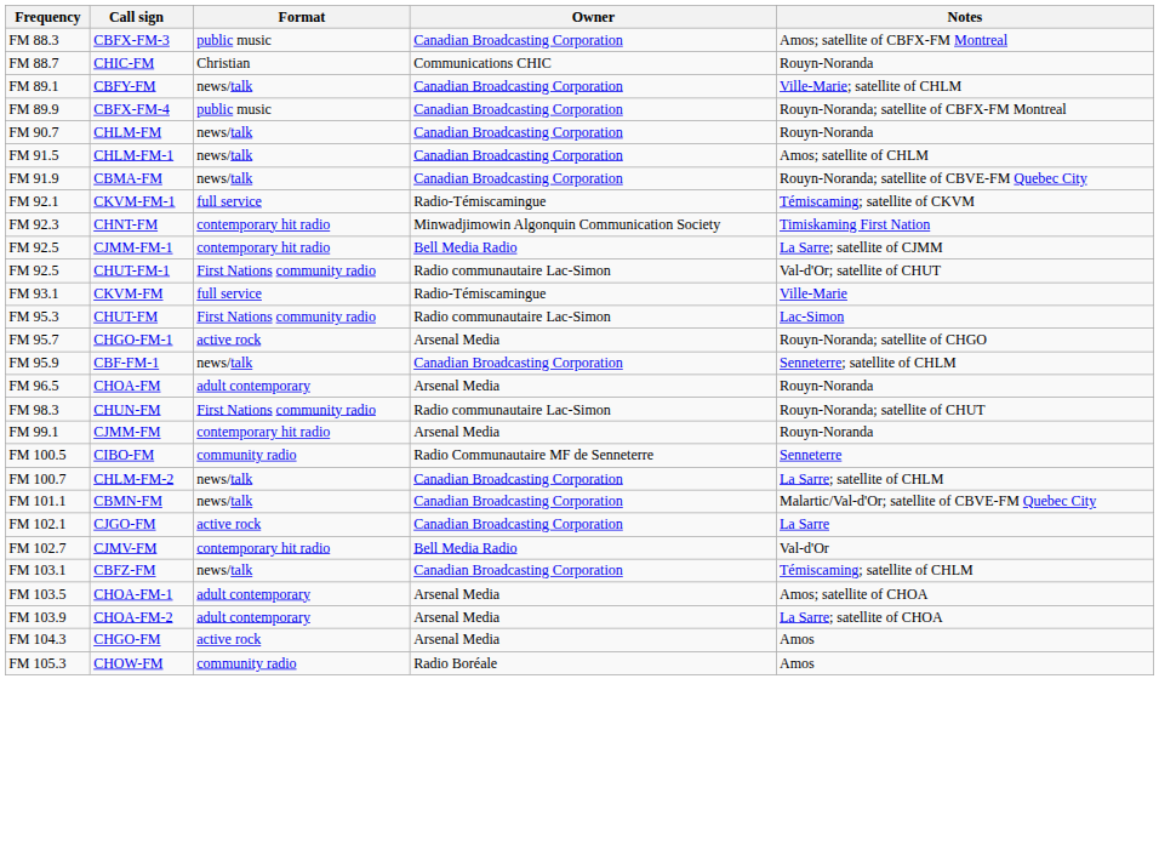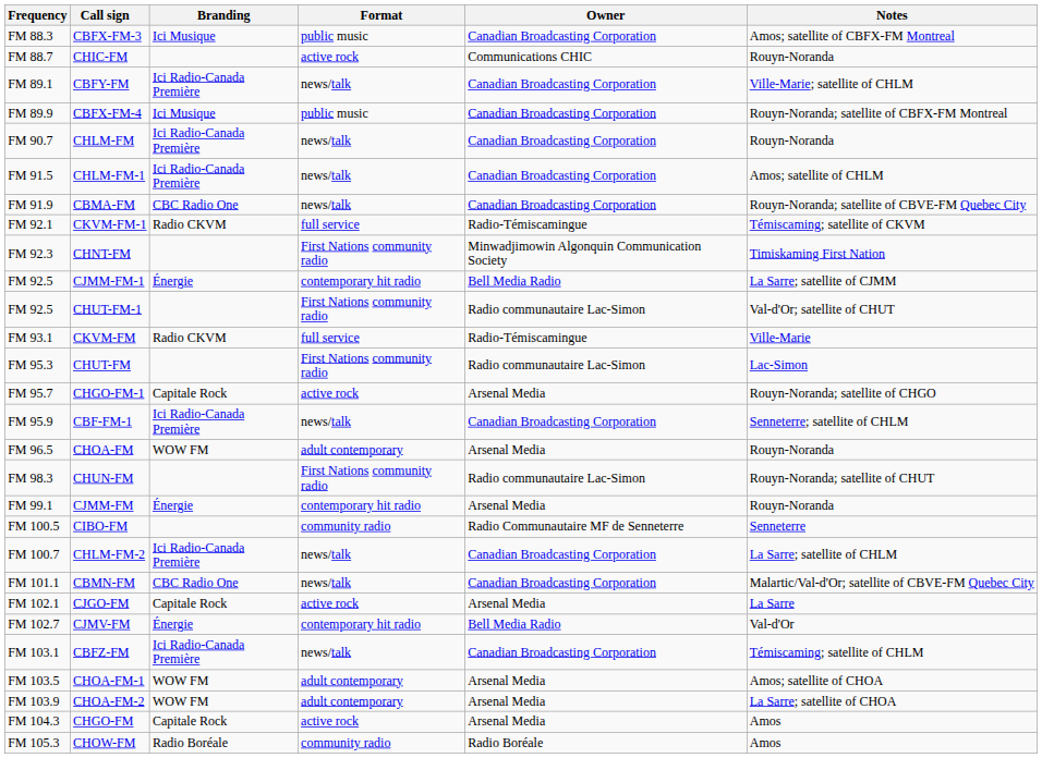+ column: Branding | Ici Musique | Ici Radio-Canada Première | Ici Musique | Ici Radio-Canada Première | Ici Radio-Canada Première | CBC Radio One | Radio CKVM | Énergie | Radio CKVM | Capitale Rock | Ici Radio-Canada Première | WOW FM | Énergie | Ici Radio-Canada Première | CBC Radio One | Capitale Rock | Énergie | Ici Radio-Canada Première | WOW FM | WOW FM | Capitale Rock | Radio Boréale
CHIC-FM | Format: Christian -> active rock
CHNT-FM | Format: contemporary hit radio -> First Nations community radio
CJGO-FM | Owner: Canadian Broadcasting Corporation -> Arsenal Media
